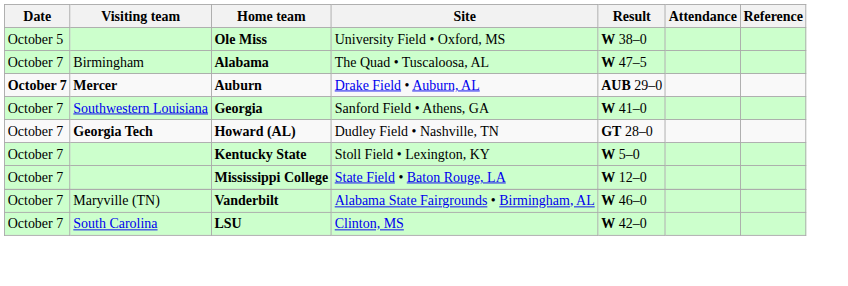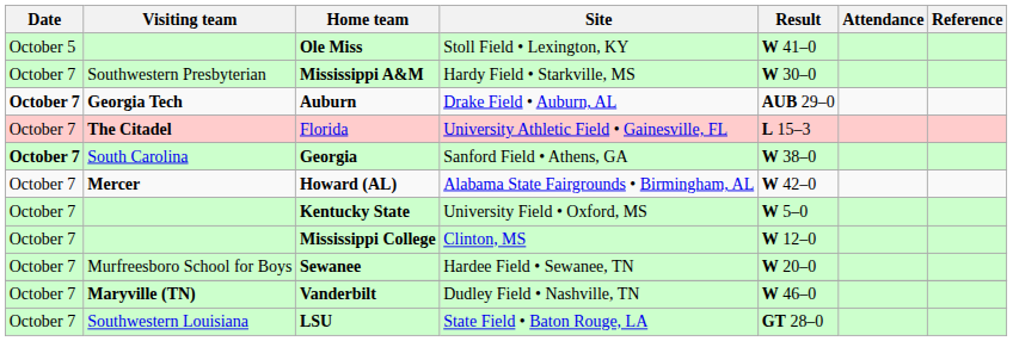Ole Miss | Site: University Field • Oxford, MS -> Stoll Field • Lexington, KY
Ole Miss | Result: W 38–0 -> W 41–0
+ row: October 7 | Southwestern Presbyterian | Mississippi A&M | Hardy Field • Starkville, MS | W 30–0
- row: October 7 | Birmingham | Alabama | The Quad • Tuscaloosa, AL | W 47–5
Auburn | Visiting team: Mercer -> Georgia Tech
+ row: October 7 | The Citadel | Florida | University Athletic Field • Gainesville, FL | L 15–3
Georgia | Date: normal -> bold
Georgia | Visiting team: Southwestern Louisiana -> South Carolina
Georgia | Result: W 41–0 -> W 38–0
Howard (AL) | Visiting team: Georgia Tech -> Mercer
Howard (AL) | Site: Dudley Field • Nashville, TN -> Alabama State Fairgrounds • Birmingham, AL
Howard (AL) | Result: GT 28–0 -> W 42–0
Kentucky State | Site: Stoll Field • Lexington, KY -> University Field • Oxford, MS
Mississippi College | Site: State Field • Baton Rouge, LA -> Clinton, MS
+ row: October 7 | Murfreesboro School for Boys | Sewanee | Hardee Field • Sewanee, TN | W 20–0
Vanderbilt | Visiting team: normal -> bold
Vanderbilt | Site: Alabama State Fairgrounds • Birmingham, AL -> Dudley Field • Nashville, TN
LSU | Visiting team: South Carolina -> Southwestern Louisiana
LSU | Site: Clinton, MS -> State Field • Baton Rouge, LA
LSU | Result: W 42–0 -> GT 28–0
